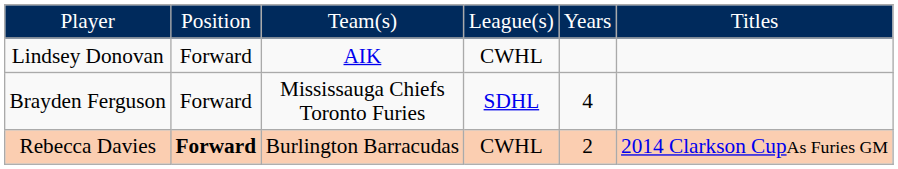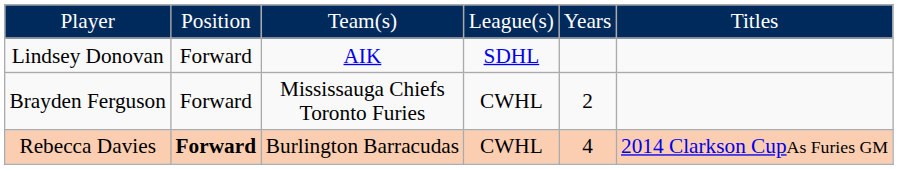Lindsey Donovan | column 4: CWHL -> SDHL
Brayden Ferguson | column 4: SDHL -> CWHL
Brayden Ferguson | column 5: 4 -> 2
Rebecca Davies | column 5: 2 -> 4
